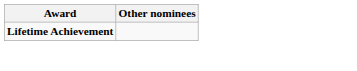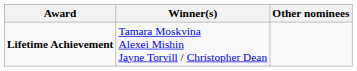+ column: Winner(s) | Tamara Moskvina Alexei Mishin Jayne Torvill / Christopher Dean
